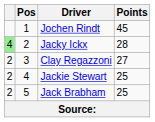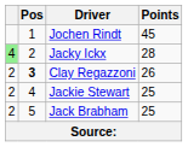Clay Regazzoni | Pos: normal -> bold
Clay Regazzoni | Points: 27 -> 26
